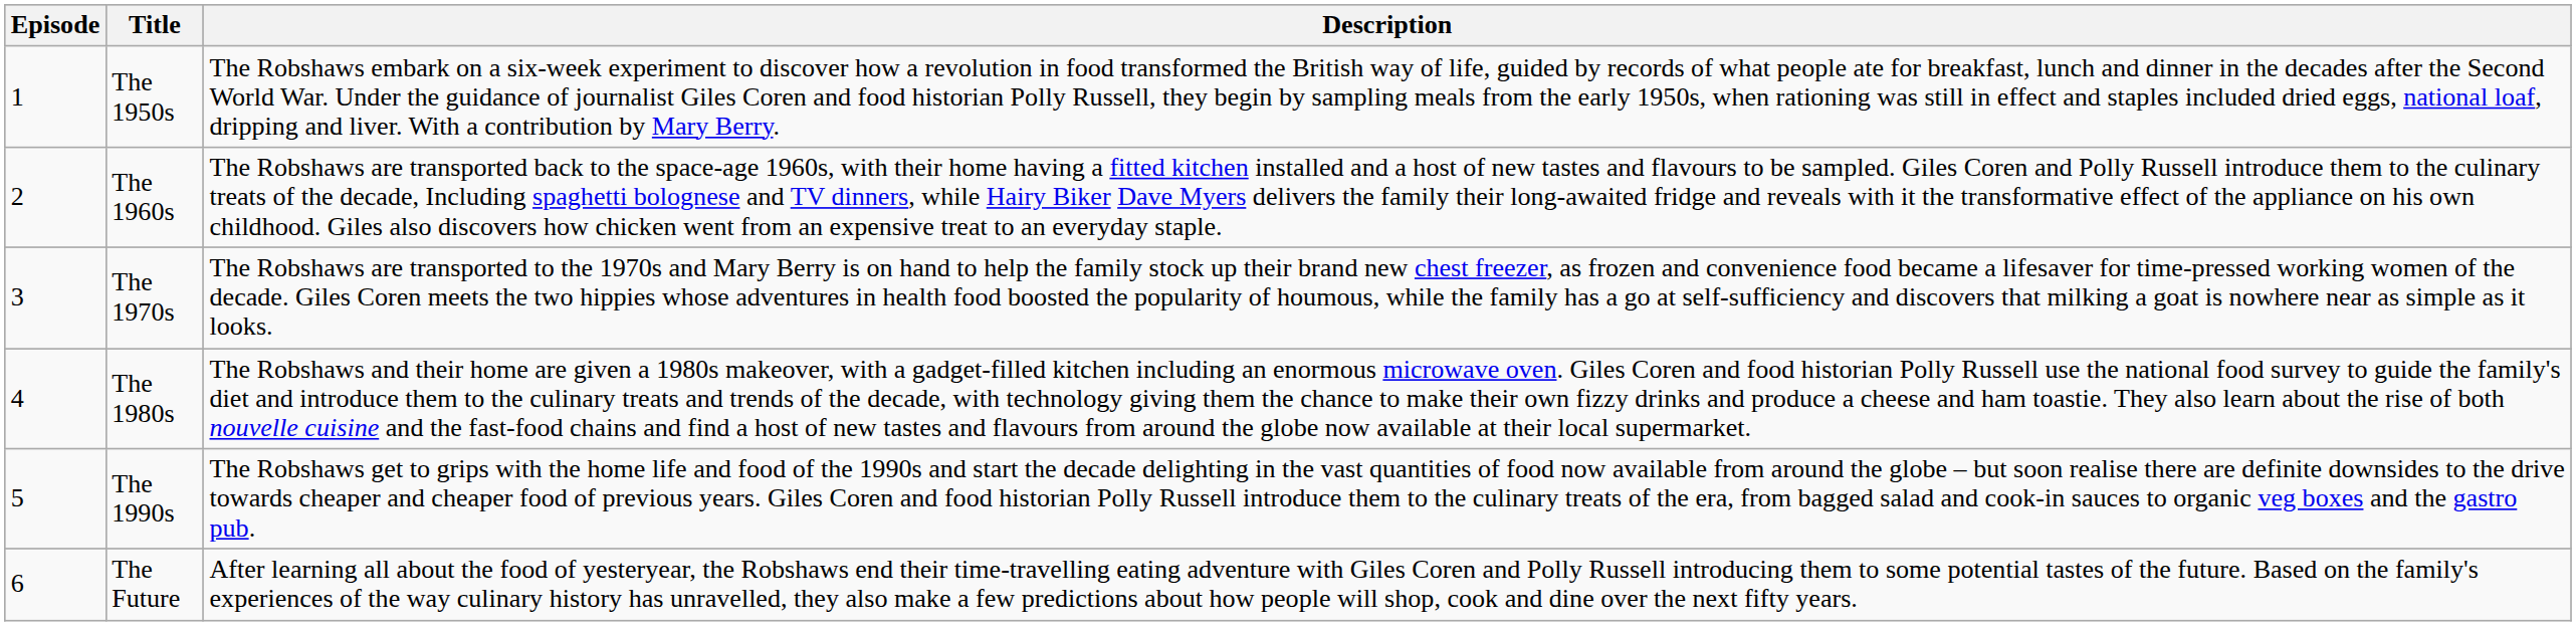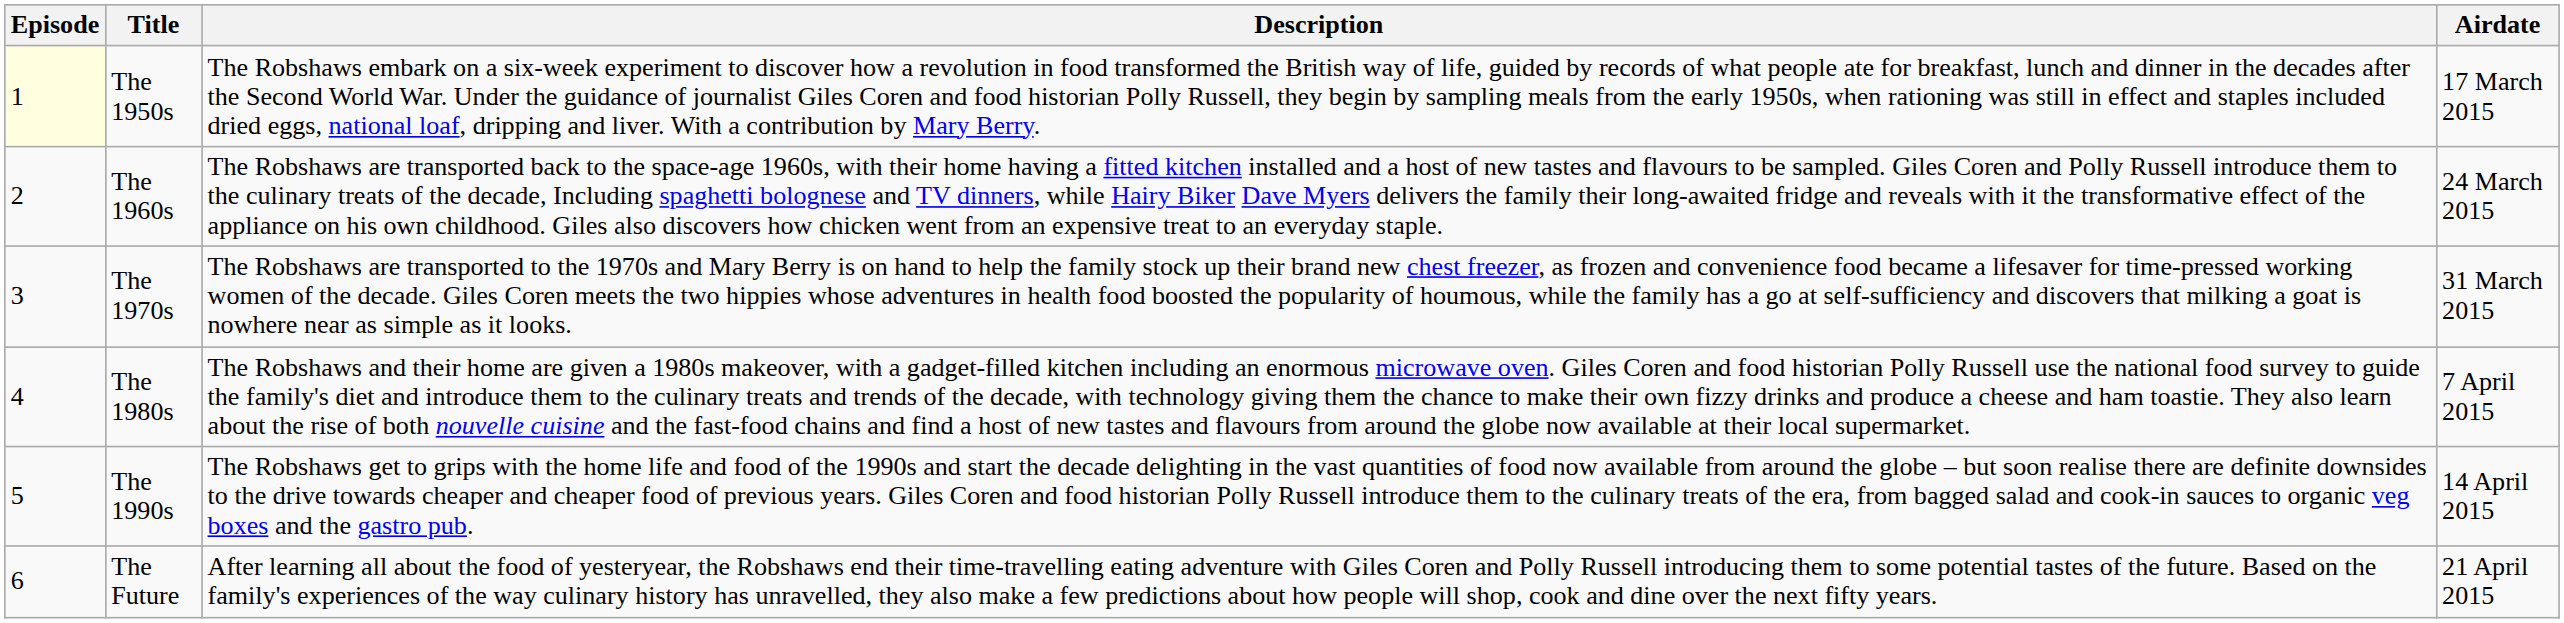+ column: Airdate | 17 March 2015 | 24 March 2015 | 31 March 2015 | 7 April 2015 | 14 April 2015 | 21 April 2015
The 1950s | Episode: no background -> lightyellow background
